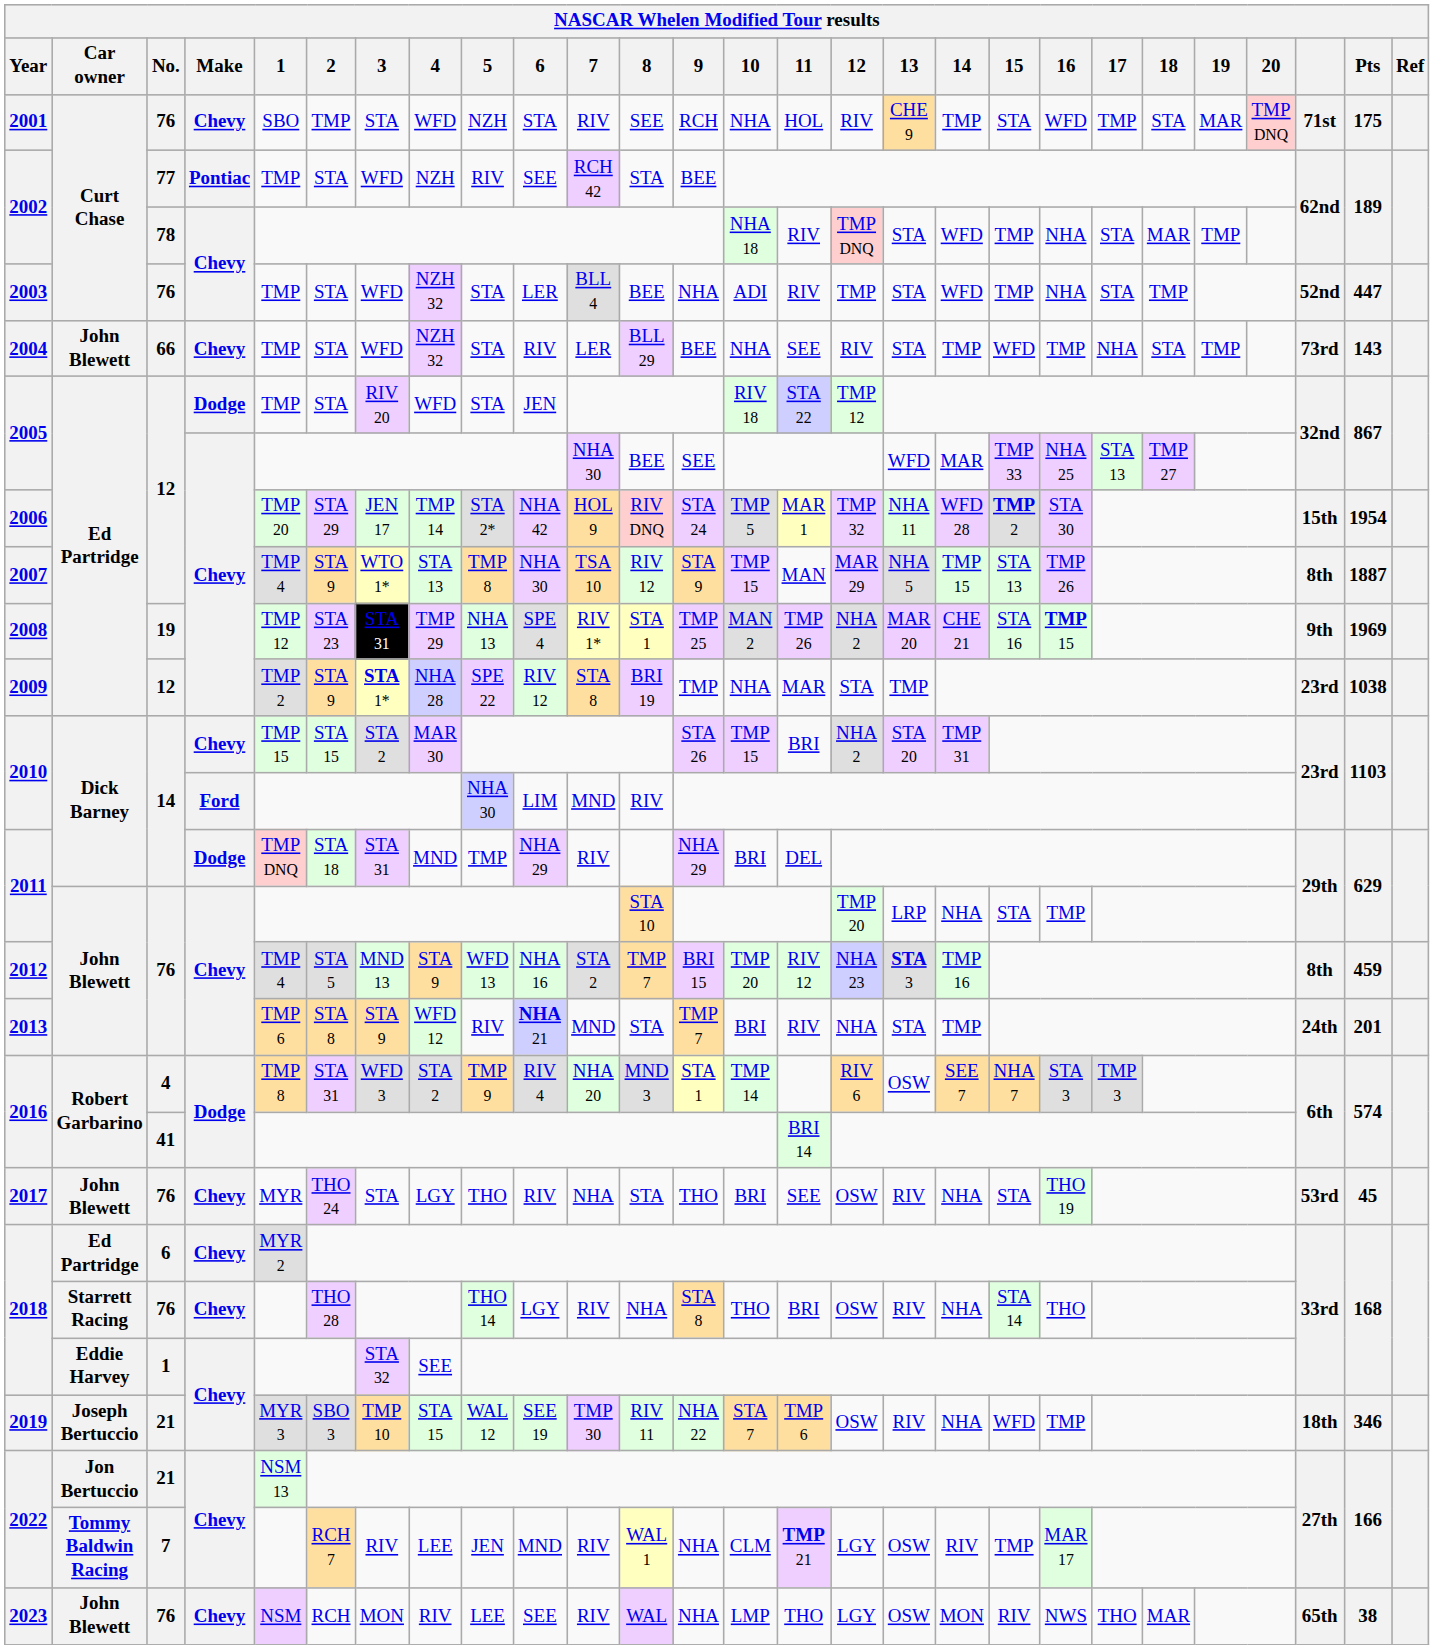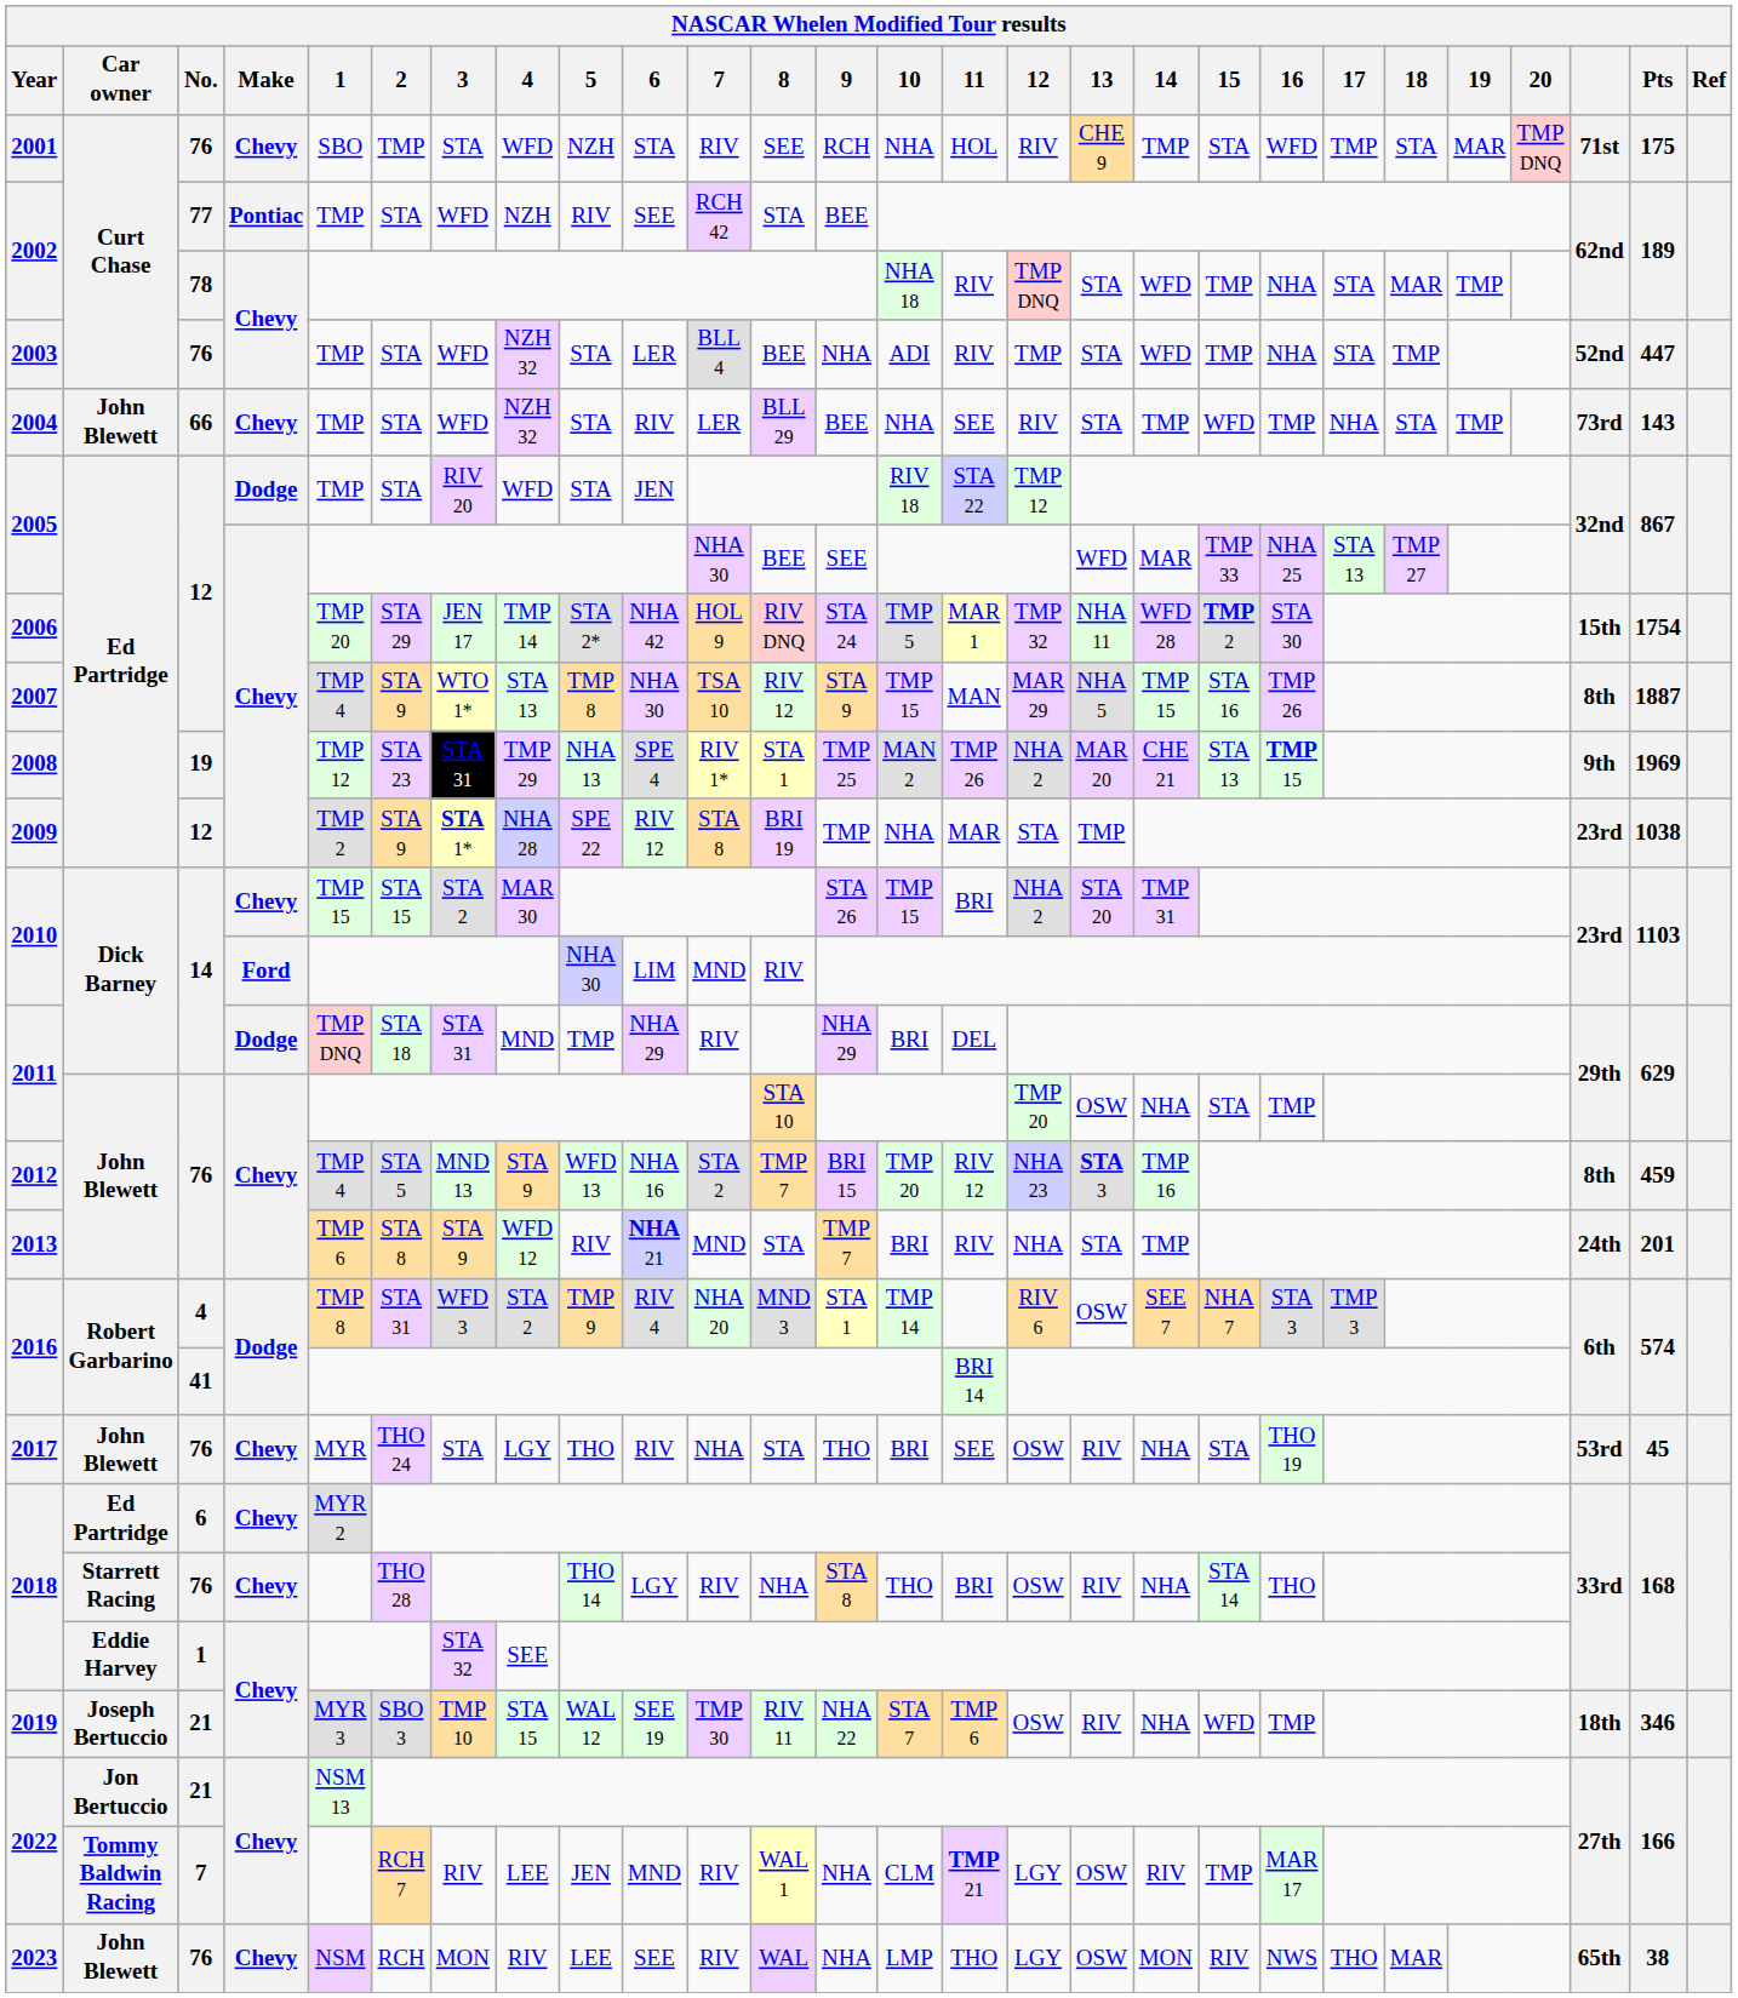2006 | Pts: 1954 -> 1754
2007 | 15: STA 13 -> STA 16
2008 | 15: STA 16 -> STA 13
2011 / 76 | 13: LRP -> OSW
